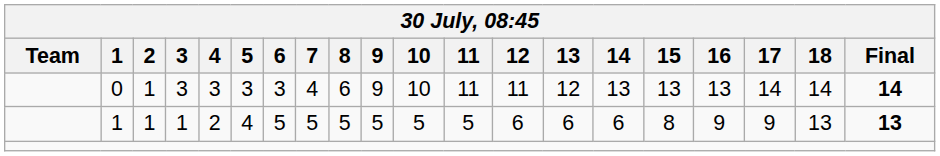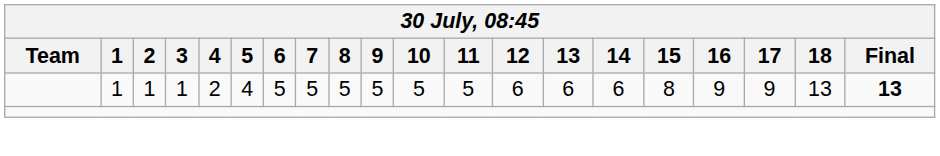- row: 0 | 1 | 3 | 3 | 3 | 3 | 4 | 6 | 9 | 10 | 11 | 11 | 12 | 13 | 13 | 13 | 14 | 14 | 14
